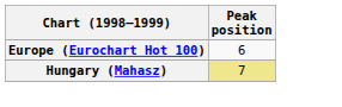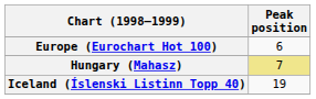+ row: Iceland (Íslenski Listinn Topp 40) | 19
